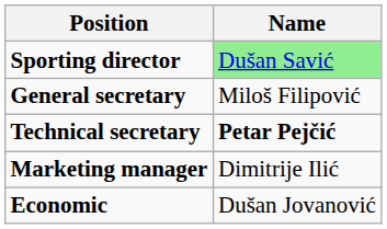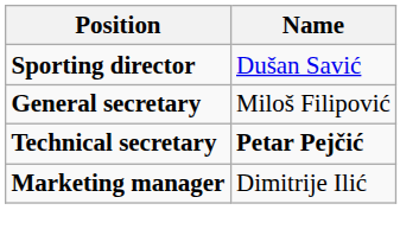Sporting director | Name: lightgreen background -> no background
- row: Economic | Dušan Jovanović
